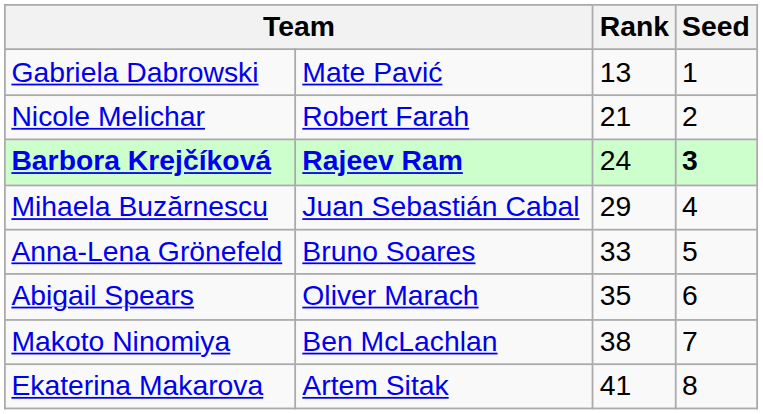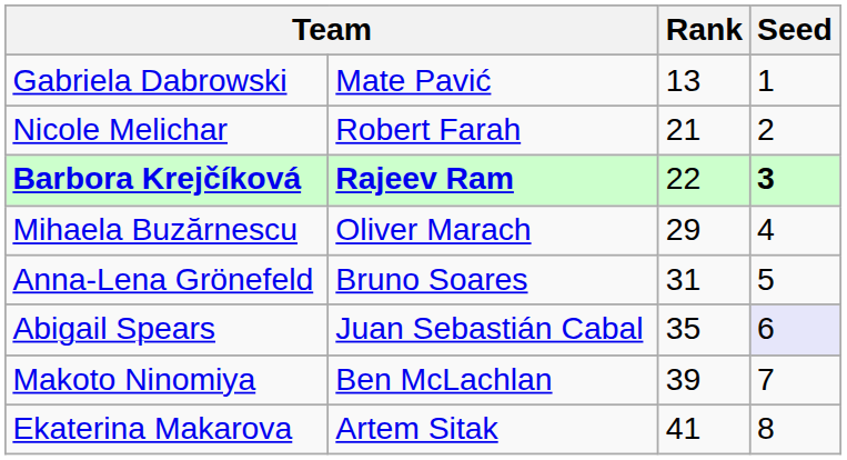Barbora Krejčíková | Rank: 24 -> 22
Mihaela Buzărnescu | column 2: Juan Sebastián Cabal -> Oliver Marach
Anna-Lena Grönefeld | Rank: 33 -> 31
Abigail Spears | column 2: Oliver Marach -> Juan Sebastián Cabal
Abigail Spears | Seed: no background -> lavender background
Makoto Ninomiya | Rank: 38 -> 39
